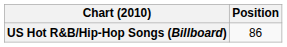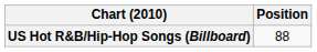US Hot R&B/Hip-Hop Songs (Billboard) | Position: 86 -> 88
